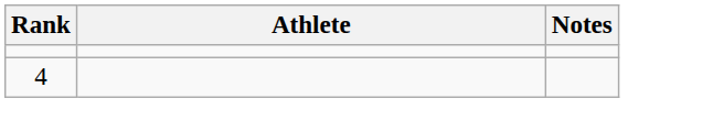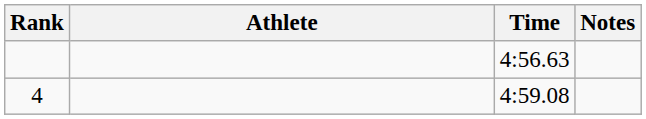+ column: Time | 4:56.63 | 4:59.08
